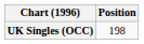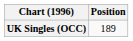UK Singles (OCC) | Position: 198 -> 189
